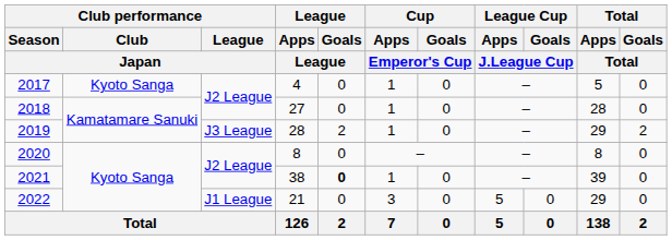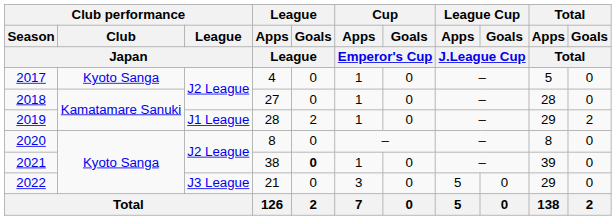2019 | Club performance / League / Japan: J3 League -> J1 League
2022 | Club performance / League / Japan: J1 League -> J3 League
